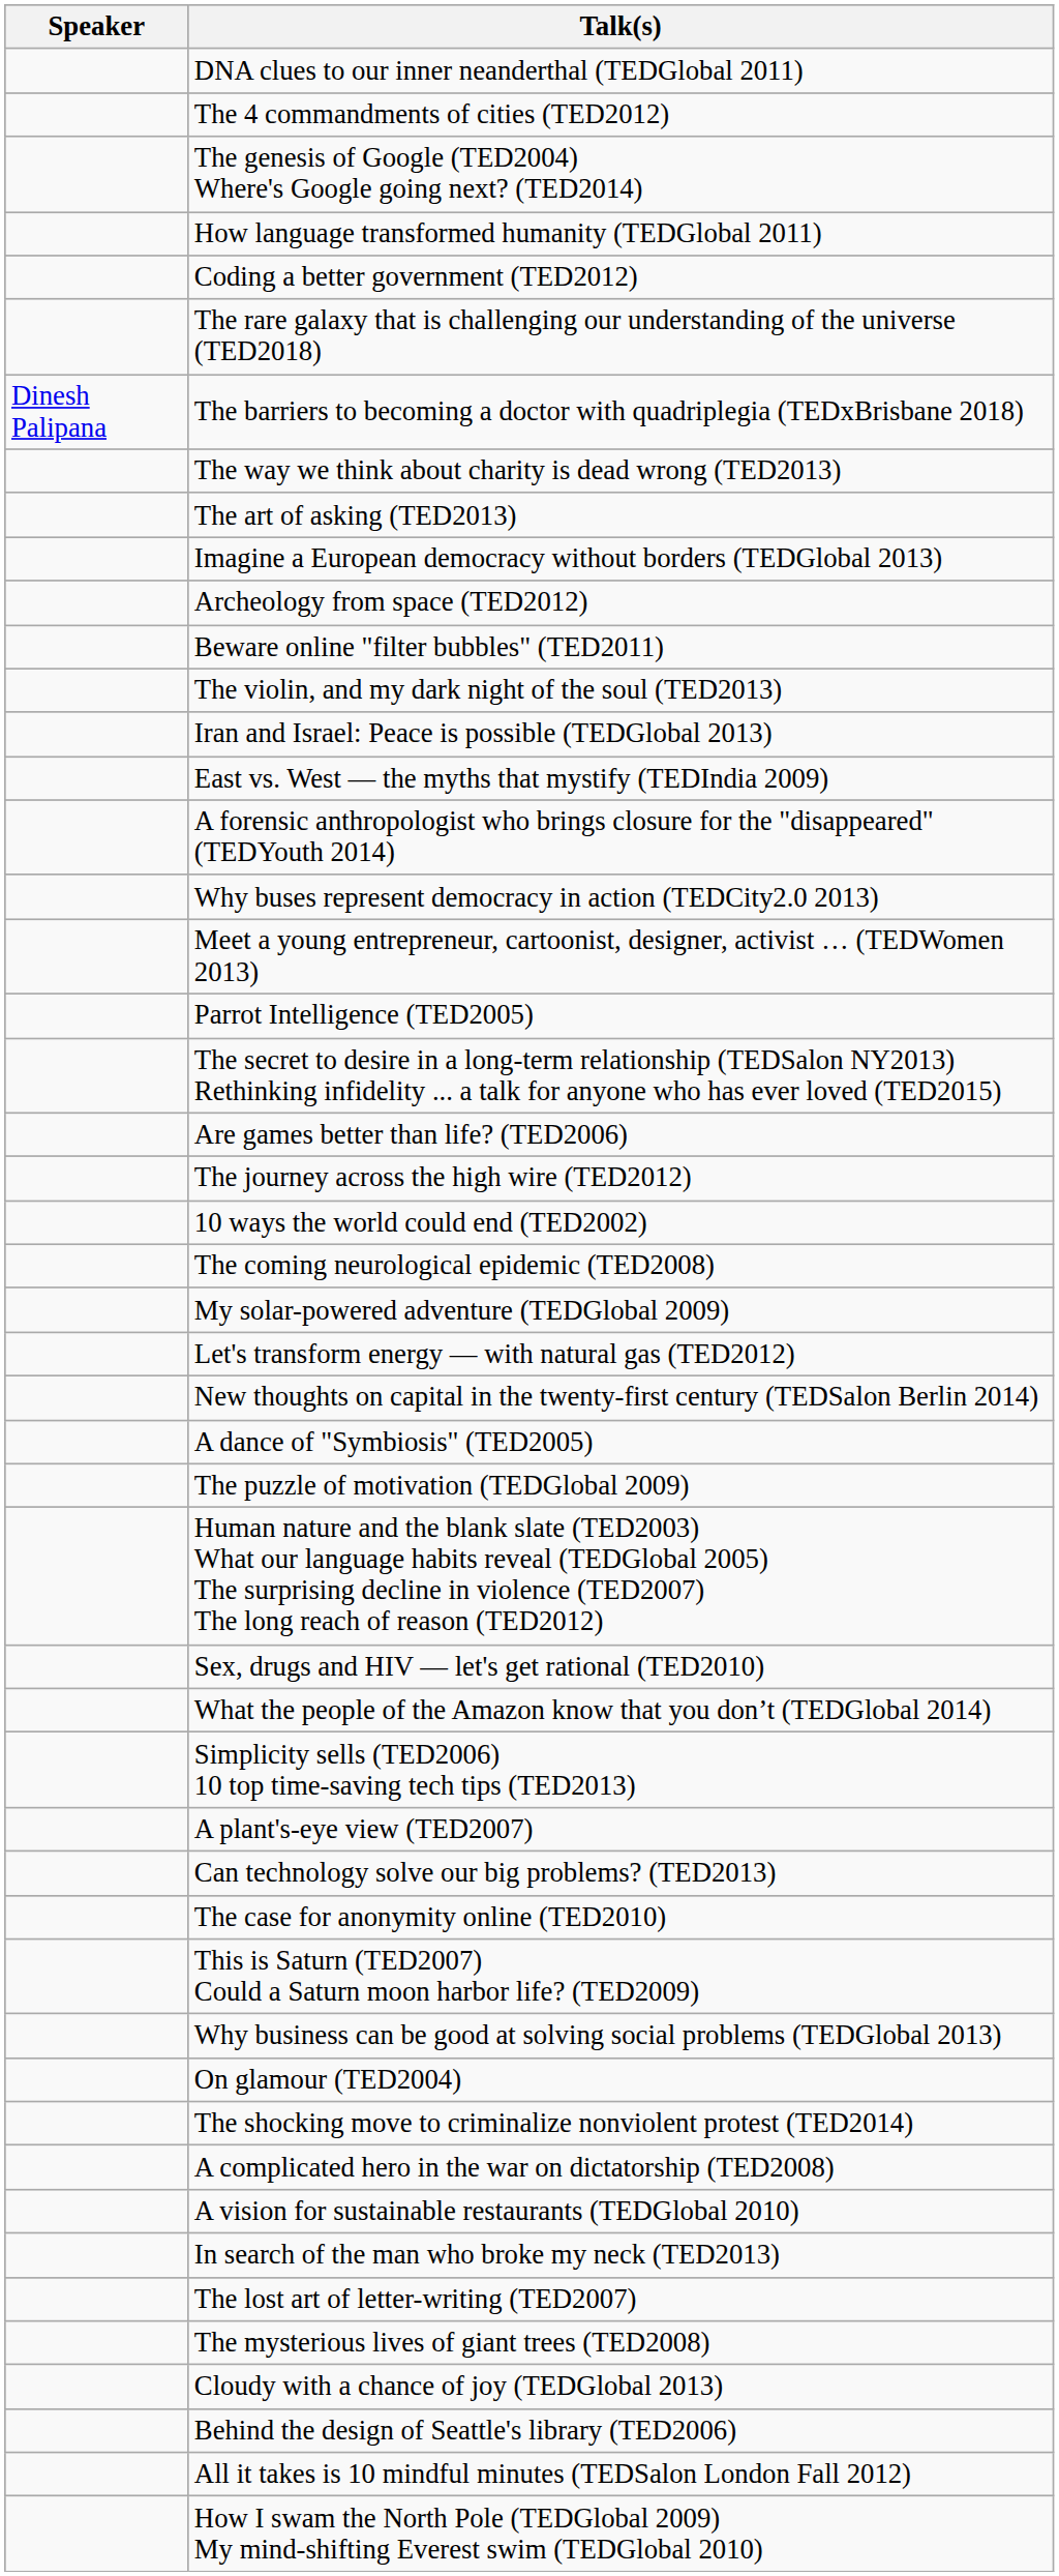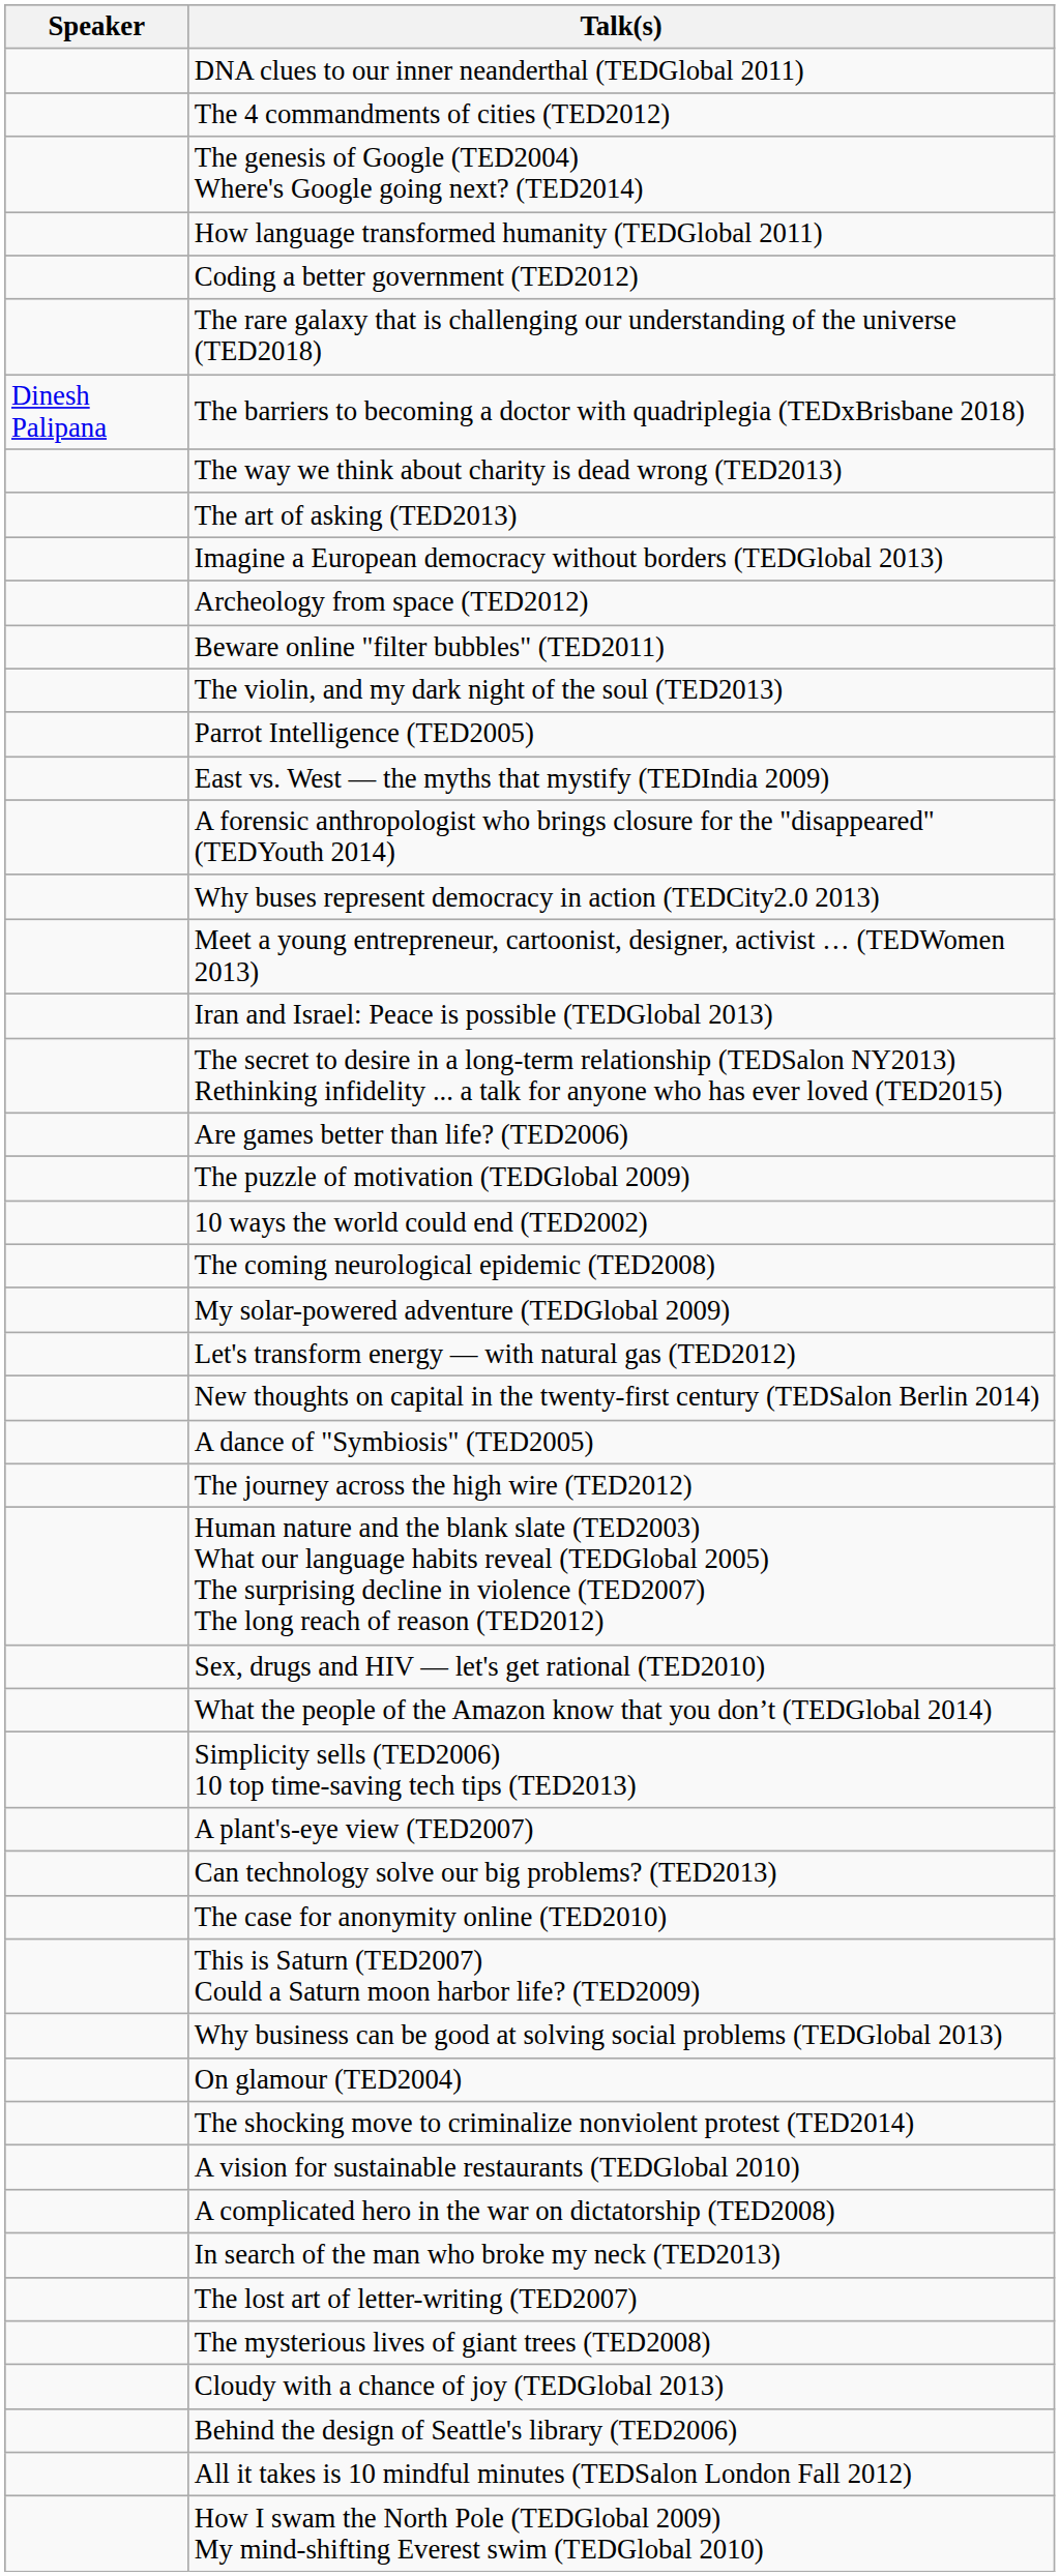rows swapped: Iran and Israel: Peace is possible (TEDGlobal 2013) <-> Parrot Intelligence (TED2005)
rows swapped: The journey across the high wire (TED2012) <-> The puzzle of motivation (TEDGlobal 2009)
rows swapped: A vision for sustainable restaurants (TEDGlobal 2010) <-> A complicated hero in the war on dictatorship (TED2008)
